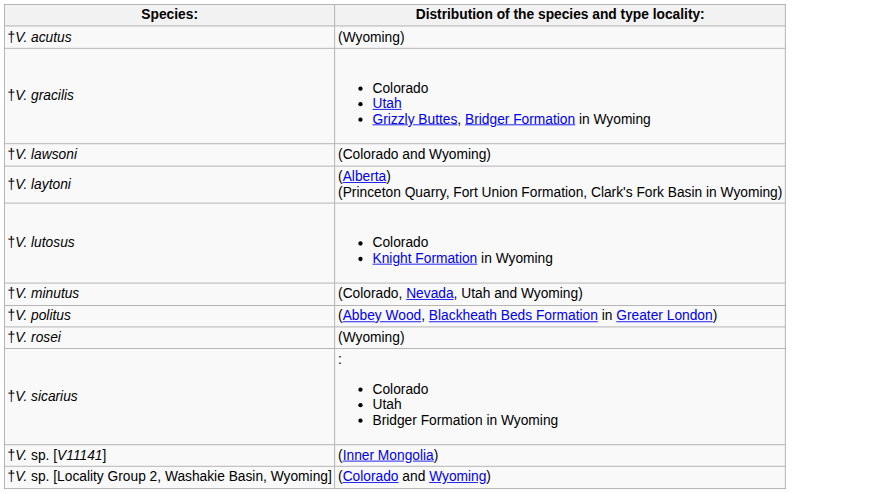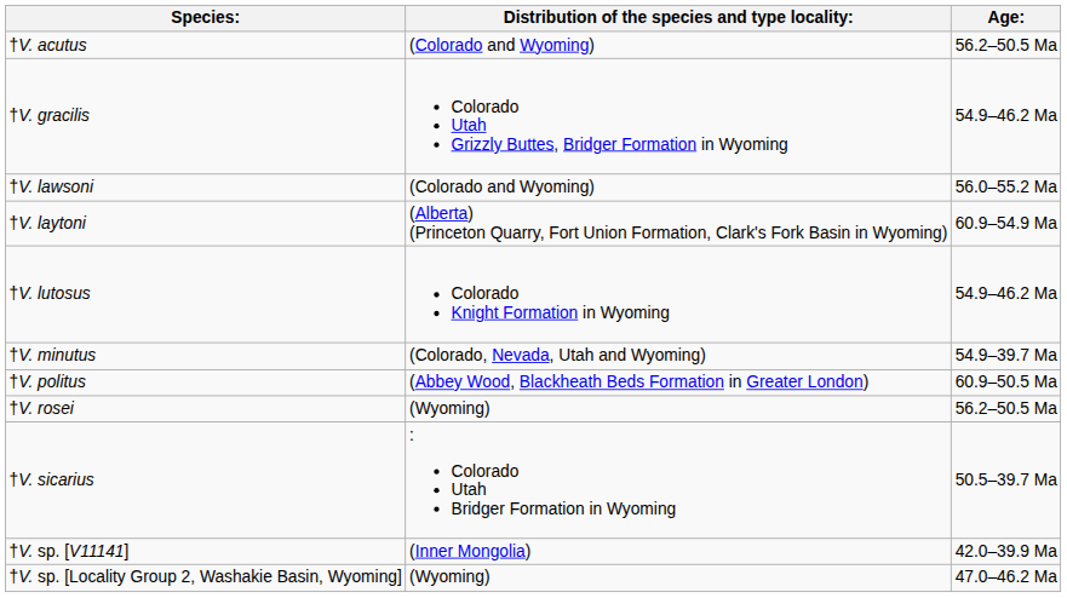+ column: Age: | 56.2–50.5 Ma | 54.9–46.2 Ma | 56.0–55.2 Ma | 60.9–54.9 Ma | 54.9–46.2 Ma | 54.9–39.7 Ma | 60.9–50.5 Ma | 56.2–50.5 Ma | 50.5–39.7 Ma | 42.0–39.9 Ma | 47.0–46.2 Ma
†V. acutus | Distribution of the species and type locality:: (Wyoming) -> (Colorado and Wyoming)
†V. sp. [Locality Group 2, Washakie Basin, Wyoming] | Distribution of the species and type locality:: (Colorado and Wyoming) -> (Wyoming)
